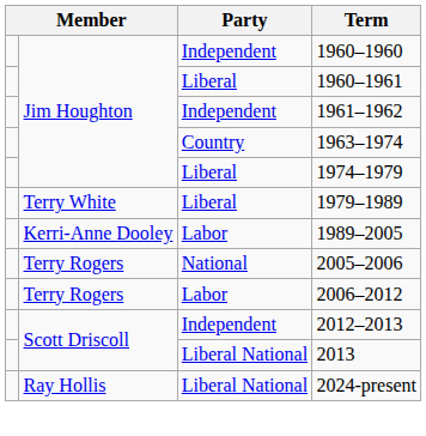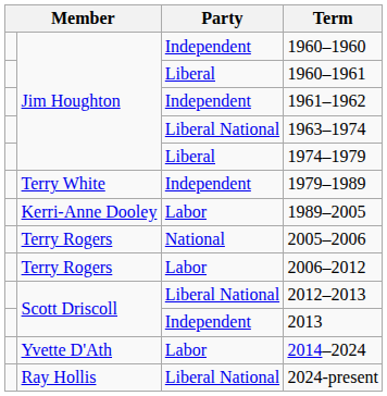1963–1974 | Party: Country -> Liberal National
1979–1989 | Party: Liberal -> Independent
2012–2013 | Party: Independent -> Liberal National
2013 | Party: Liberal National -> Independent
+ row: Yvette D'Ath | Labor | 2014–2024
